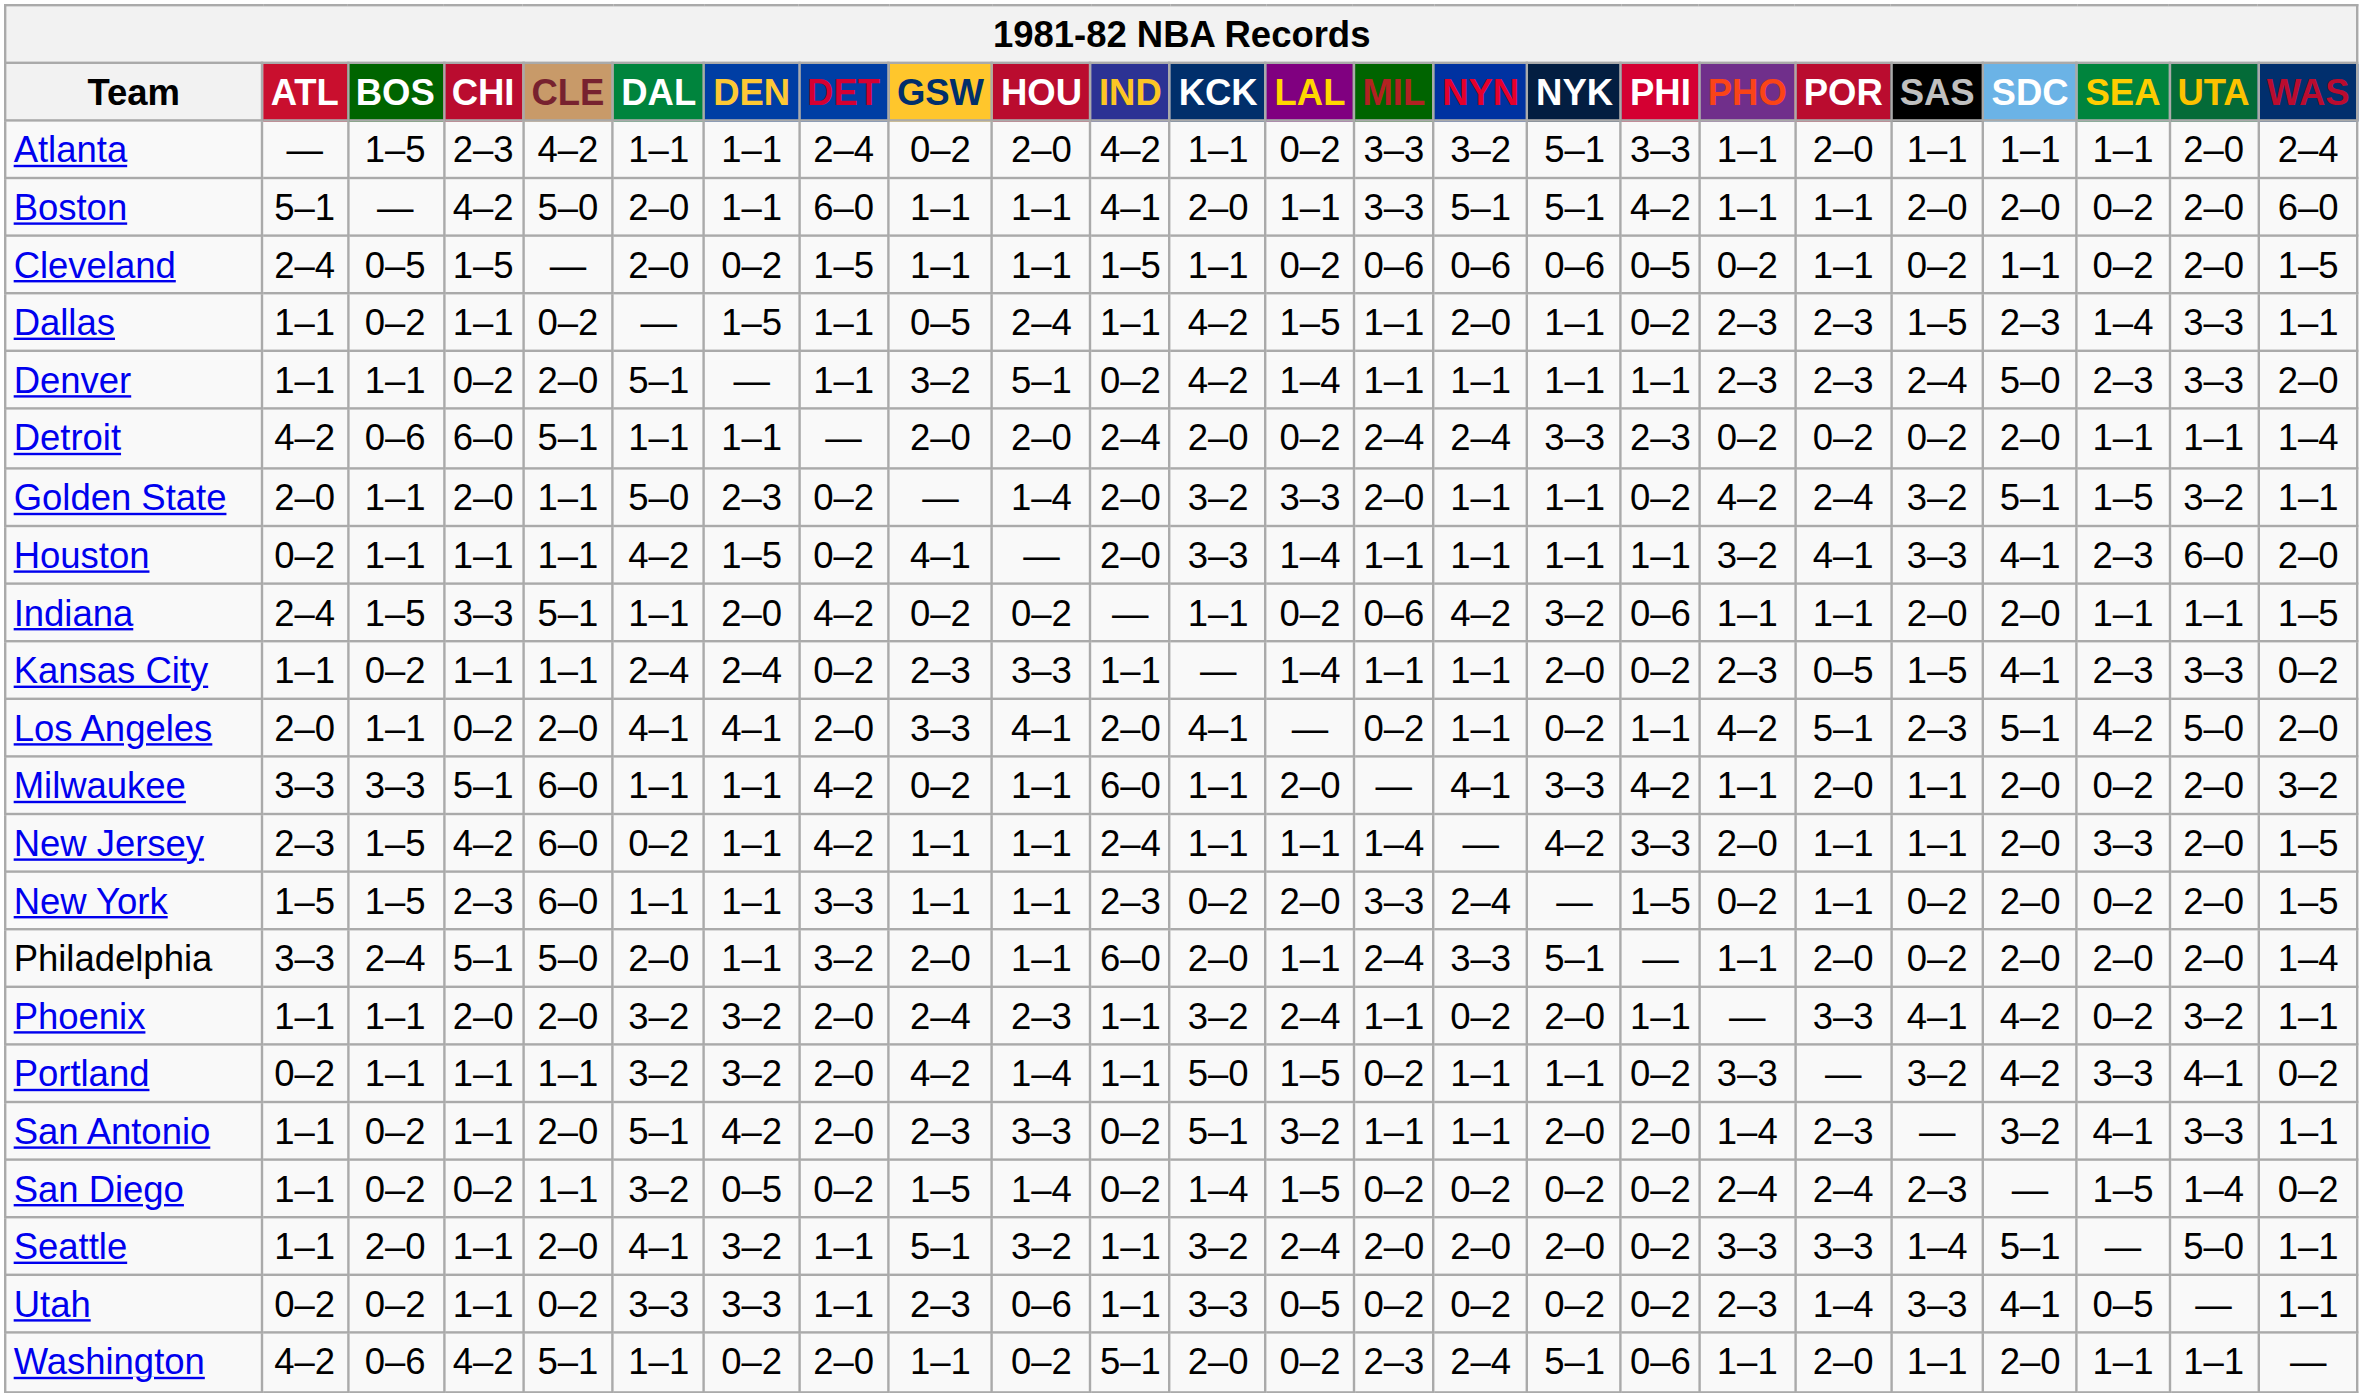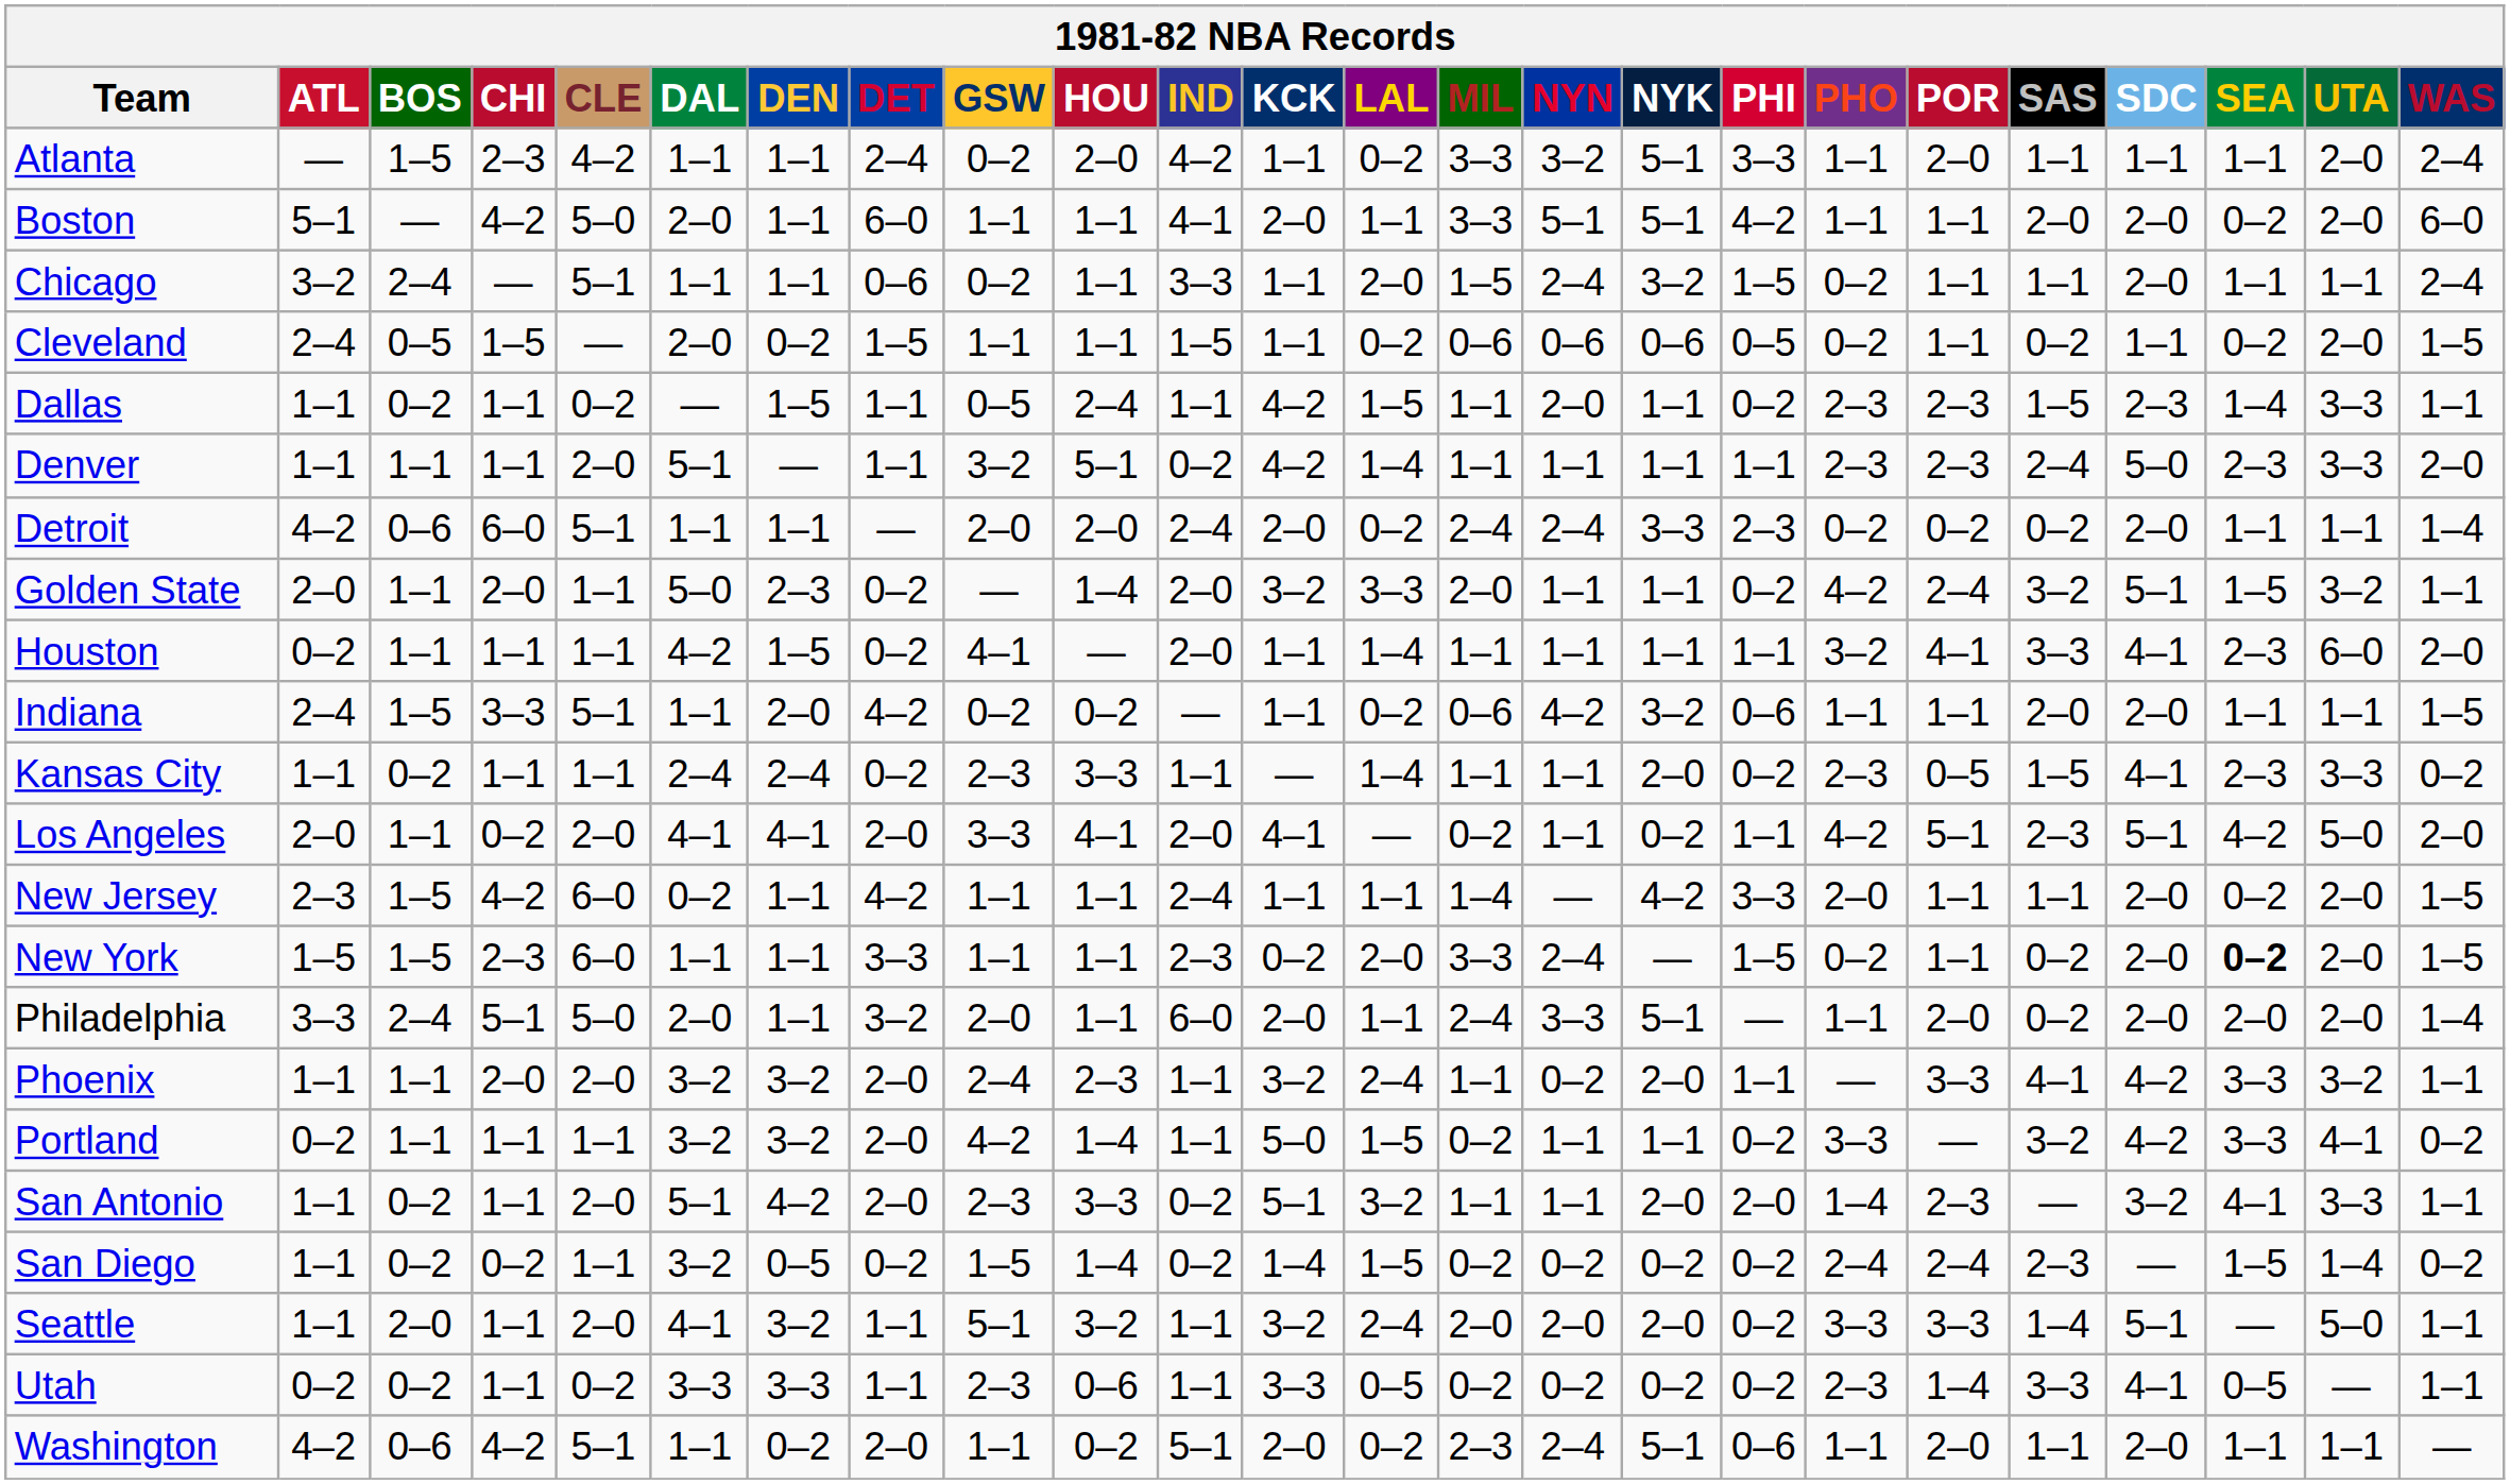+ row: Chicago | 3–2 | 2–4 | — | 5–1 | 1–1 | 1–1 | 0–6 | 0–2 | 1–1 | 3–3 | 1–1 | 2–0 | 1–5 | 2–4 | 3–2 | 1–5 | 0–2 | 1–1 | 1–1 | 2–0 | 1–1 | 1–1 | 2–4
Denver | CHI: 0–2 -> 1–1
Houston | KCK: 3–3 -> 1–1
- row: Milwaukee | 3–3 | 3–3 | 5–1 | 6–0 | 1–1 | 1–1 | 4–2 | 0–2 | 1–1 | 6–0 | 1–1 | 2–0 | — | 4–1 | 3–3 | 4–2 | 1–1 | 2–0 | 1–1 | 2–0 | 0–2 | 2–0 | 3–2
New Jersey | SEA: 3–3 -> 0–2
New York | SEA: normal -> bold
Phoenix | SEA: 0–2 -> 3–3
